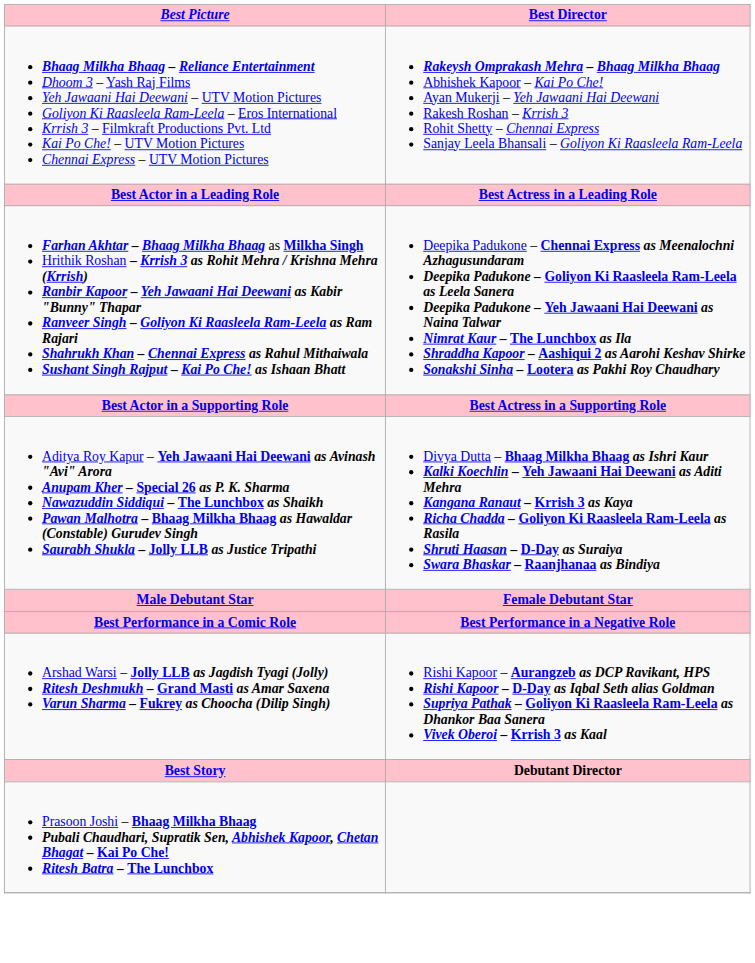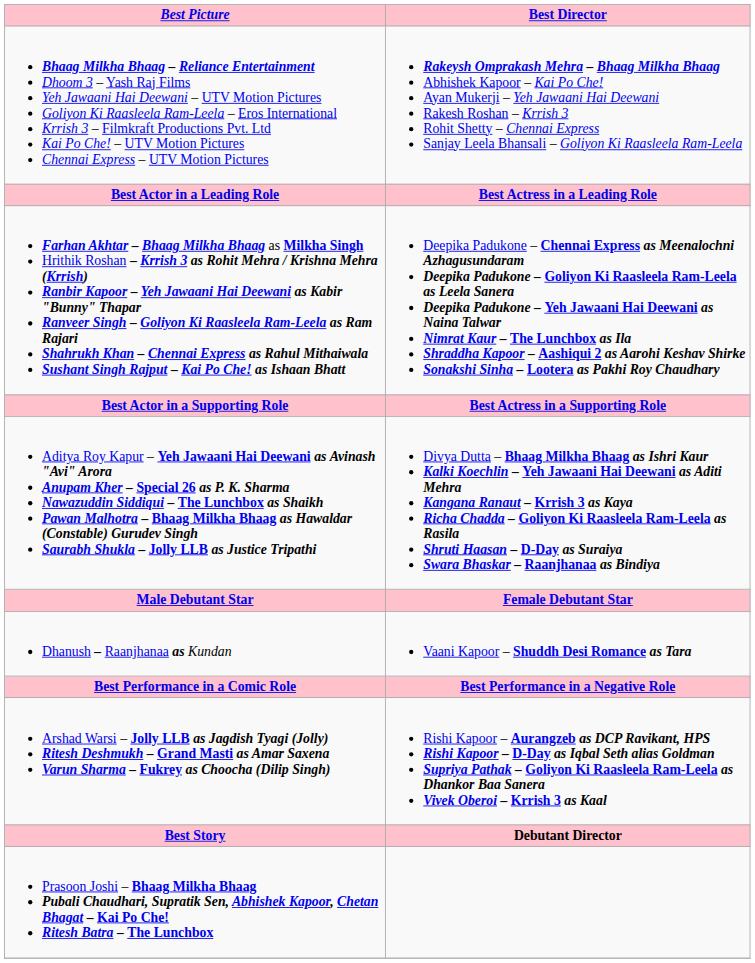+ row: Dhanush – Raanjhanaa as Kundan | Vaani Kapoor – Shuddh Desi Romance as Tara
